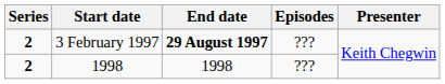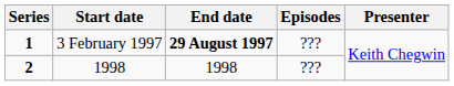3 February 1997 | Series: 2 -> 1
